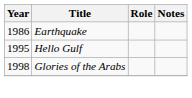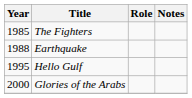+ row: 1985 | The Fighters
Earthquake | Year: 1986 -> 1988
Glories of the Arabs | Year: 1998 -> 2000
